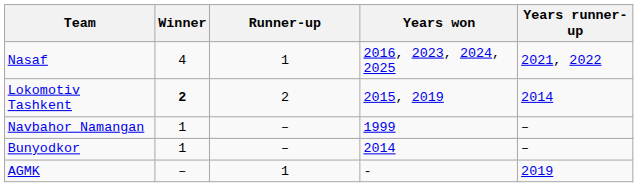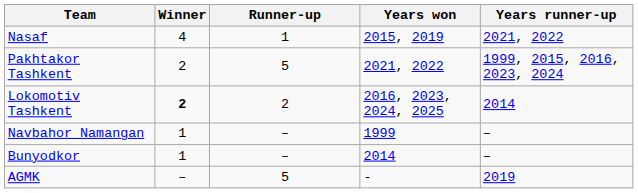Nasaf | Years won: 2016, 2023, 2024, 2025 -> 2015, 2019
+ row: Pakhtakor Tashkent | 2 | 5 | 2021, 2022 | 1999, 2015, 2016, 2023, 2024
Lokomotiv Tashkent | Years won: 2015, 2019 -> 2016, 2023, 2024, 2025
AGMK | Runner-up: 1 -> 5
